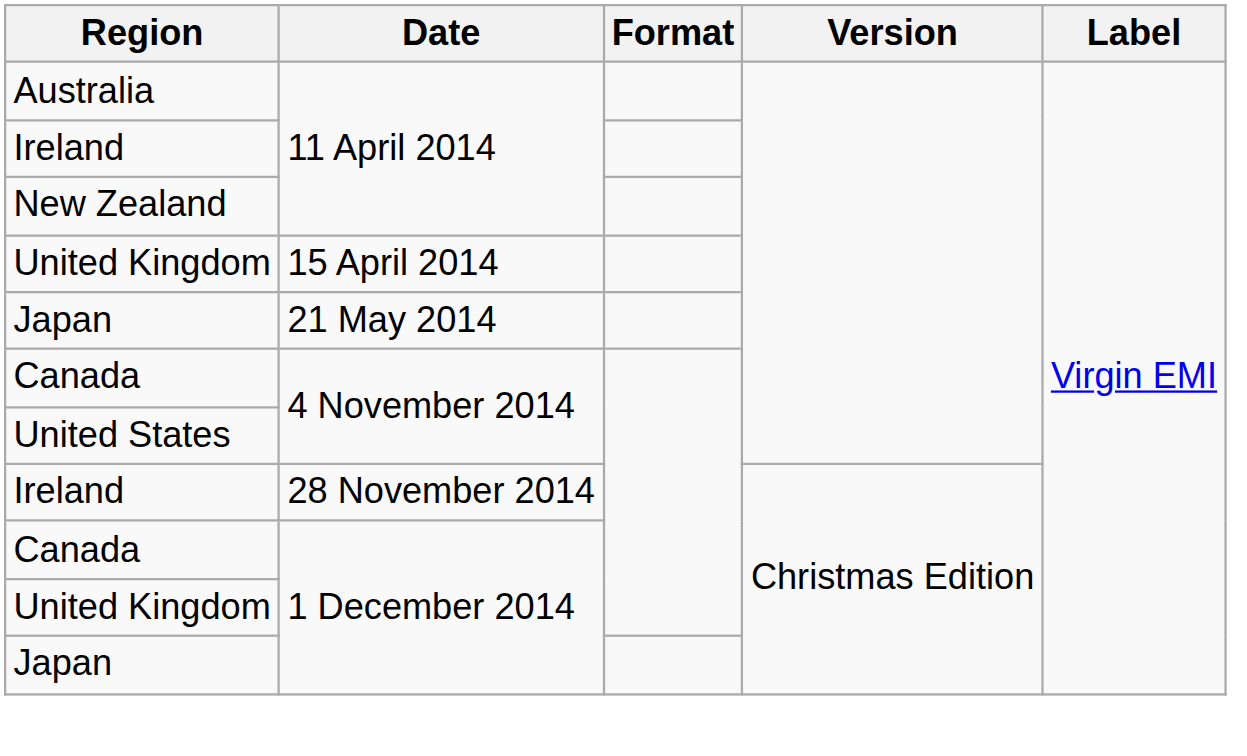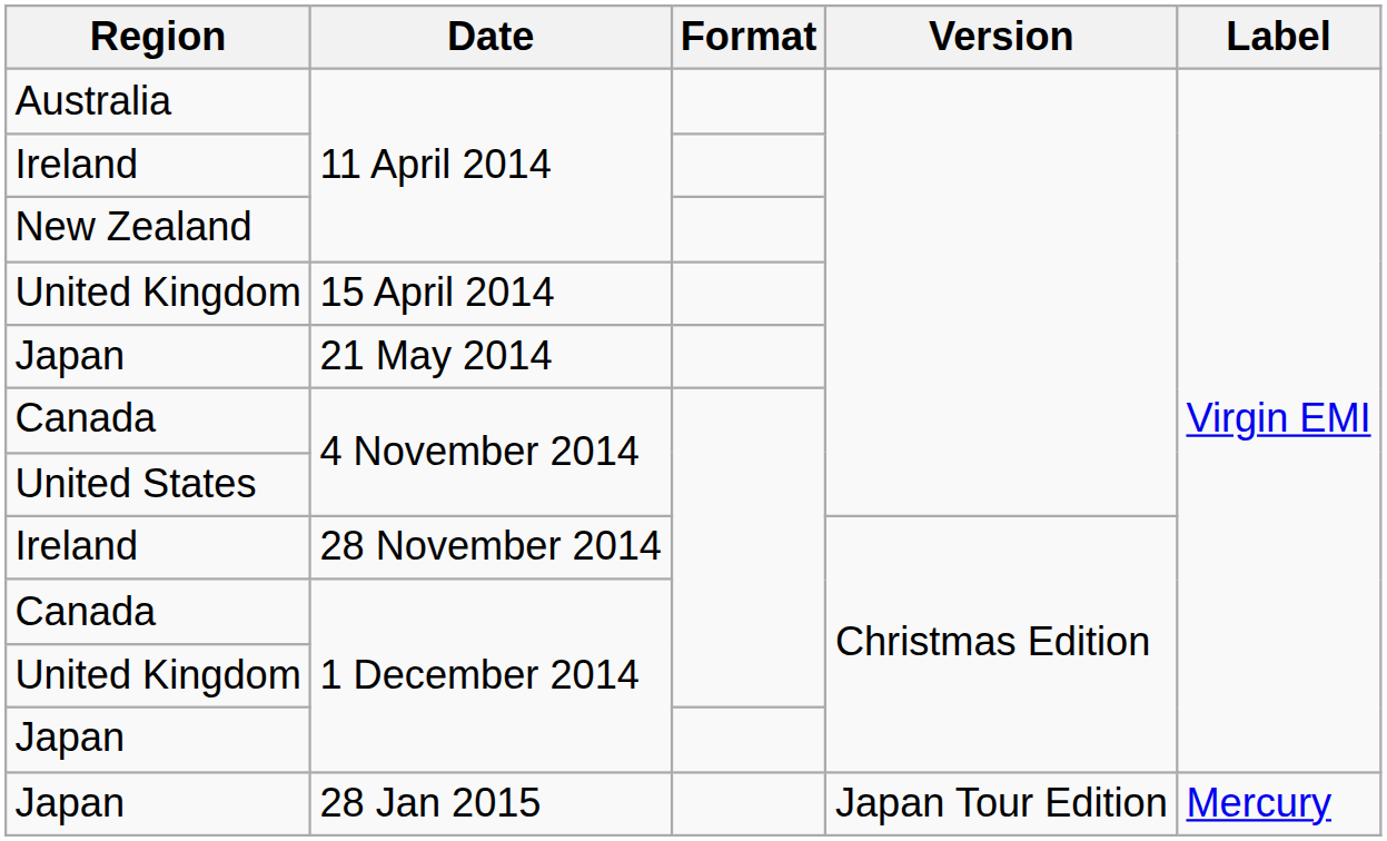+ row: Japan | 28 Jan 2015 | Japan Tour Edition | Mercury
